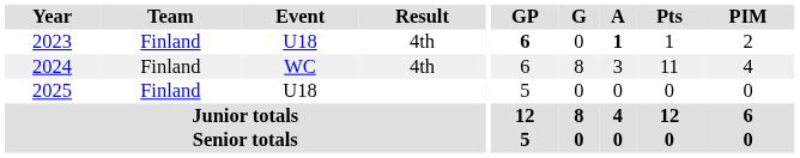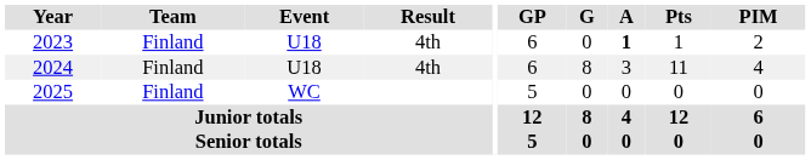2023 | GP: bold -> normal
2024 | Event: WC -> U18
2025 | Event: U18 -> WC
